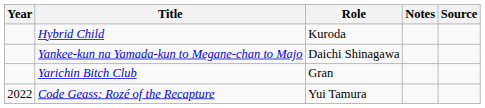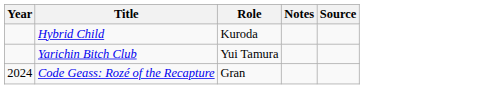- row: Yankee-kun na Yamada-kun to Megane-chan to Majo | Daichi Shinagawa
Yarichin Bitch Club | Role: Gran -> Yui Tamura
Code Geass: Rozé of the Recapture | Year: 2022 -> 2024
Code Geass: Rozé of the Recapture | Role: Yui Tamura -> Gran
